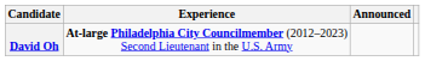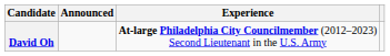columns swapped: Experience <-> Announced
